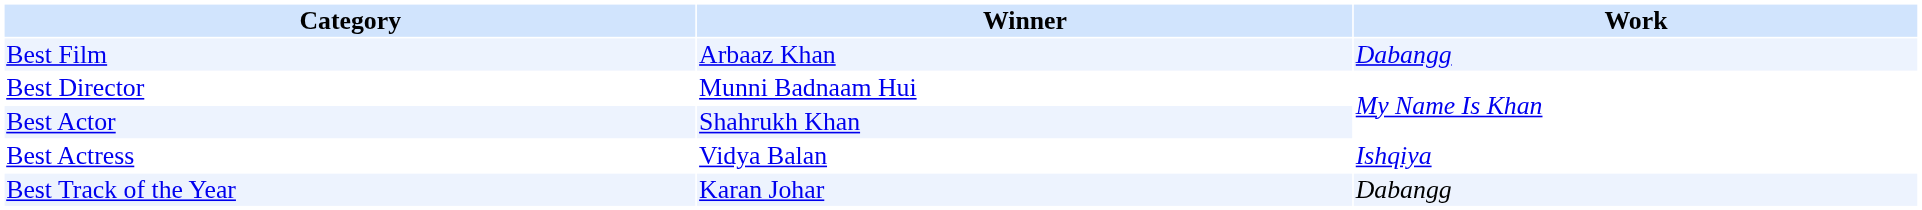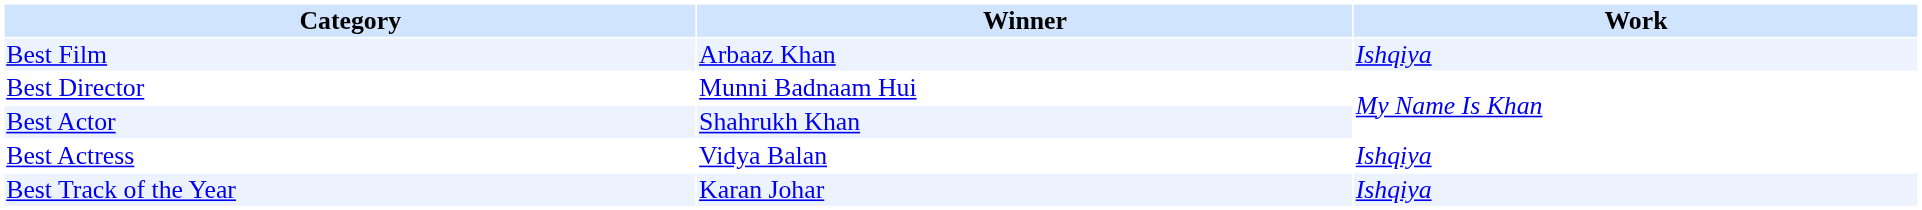Best Film | Work: Dabangg -> Ishqiya
Best Track of the Year | Work: Dabangg -> Ishqiya
